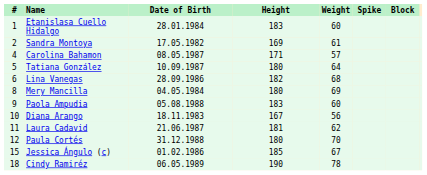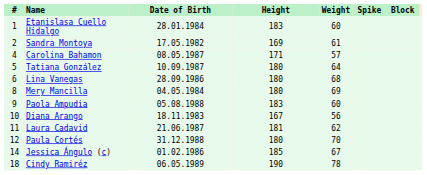Lina Vanegas | Height: 182 -> 180
Jessica Ángulo (c) | #: 15 -> 14
